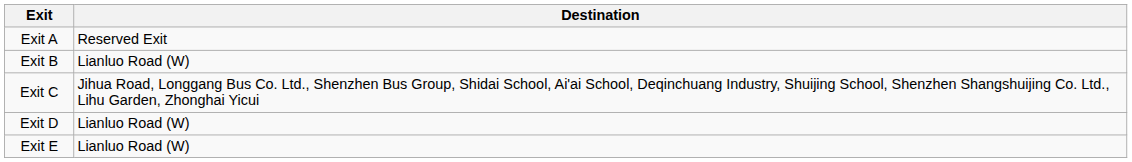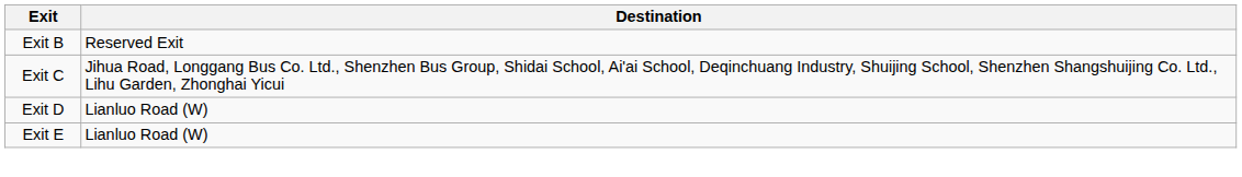- row: Exit A | Reserved Exit
Exit B | Destination: Lianluo Road (W) -> Reserved Exit
